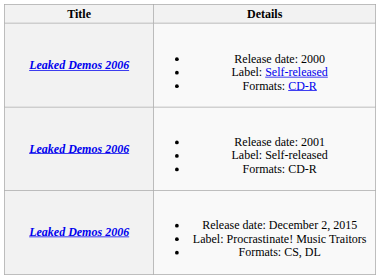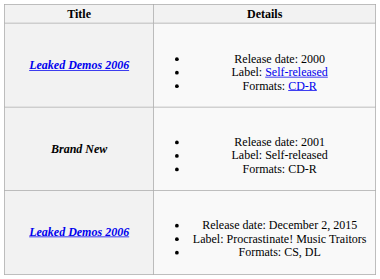Release date: 2001 Label: Self-released Formats: CD-R | Title: Leaked Demos 2006 -> Brand New
